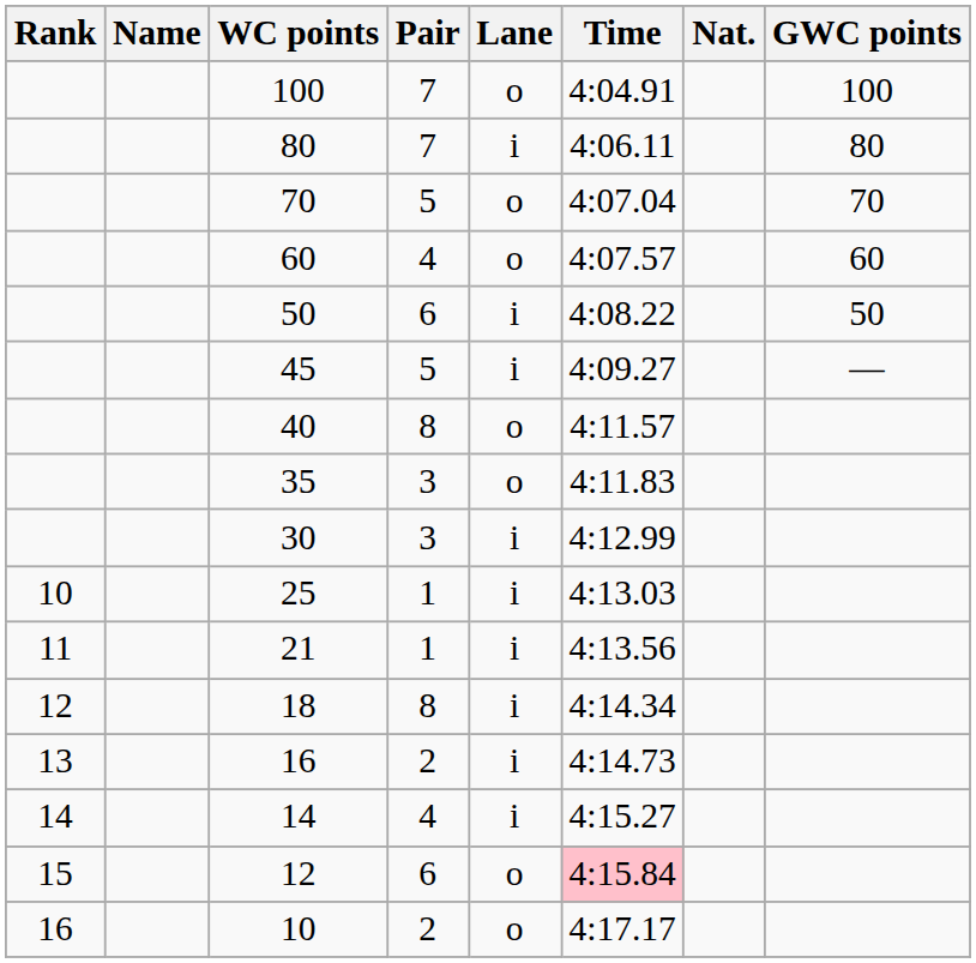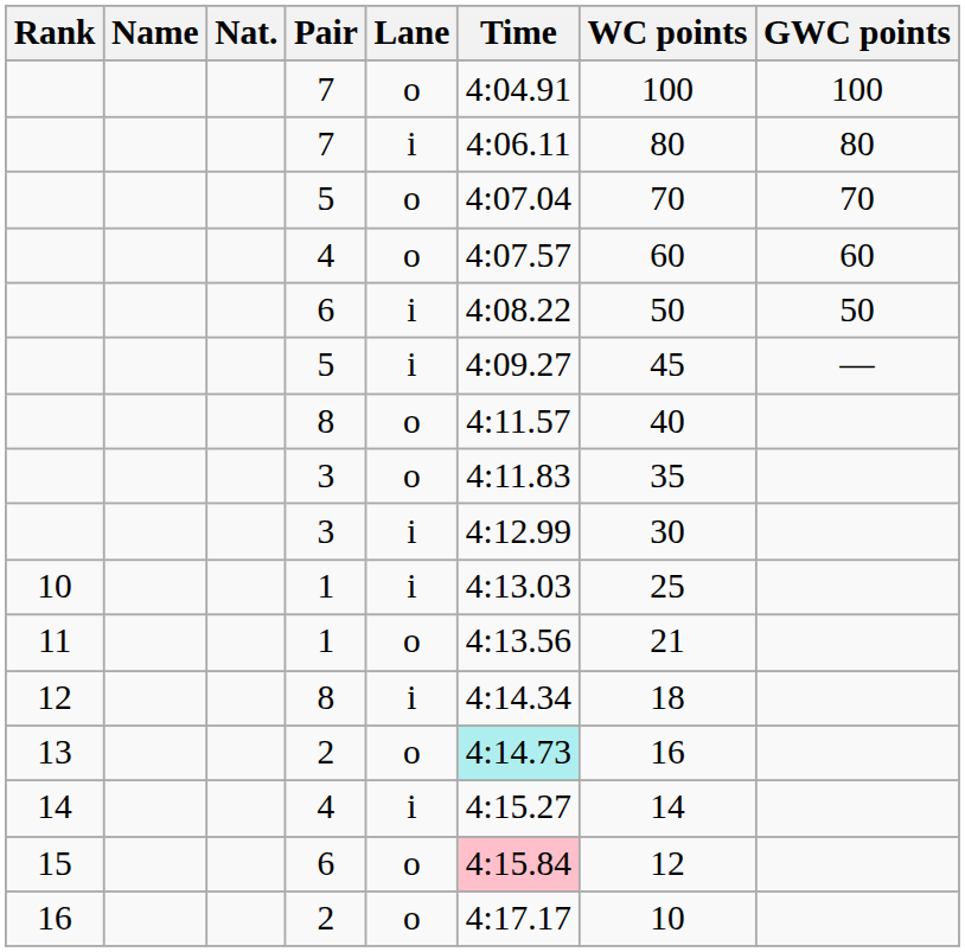columns swapped: Nat. <-> WC points
11 | Lane: i -> o
13 | Lane: i -> o
13 | Time: no background -> paleturquoise background
